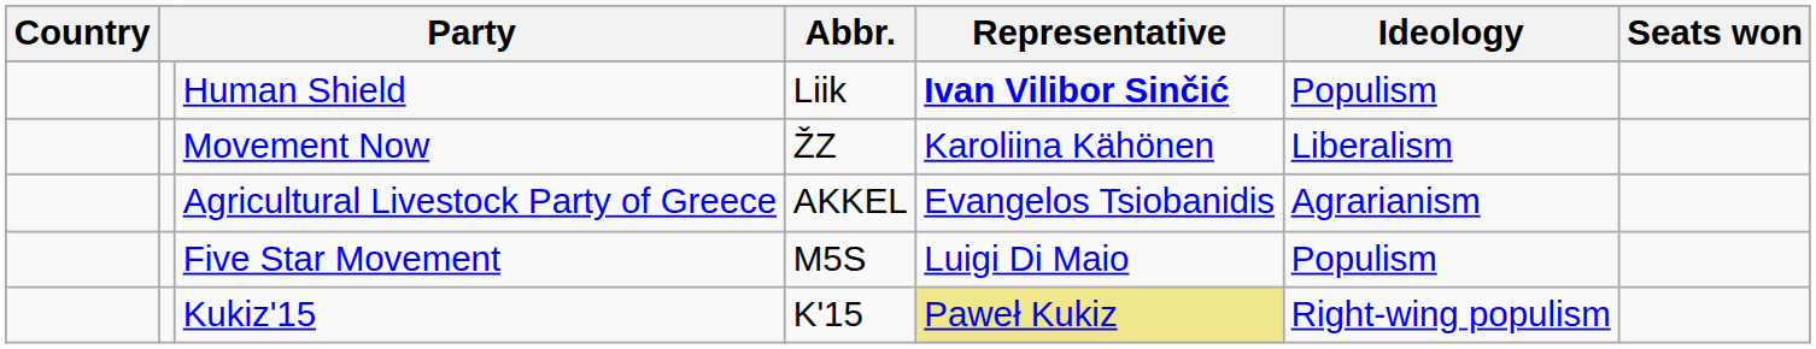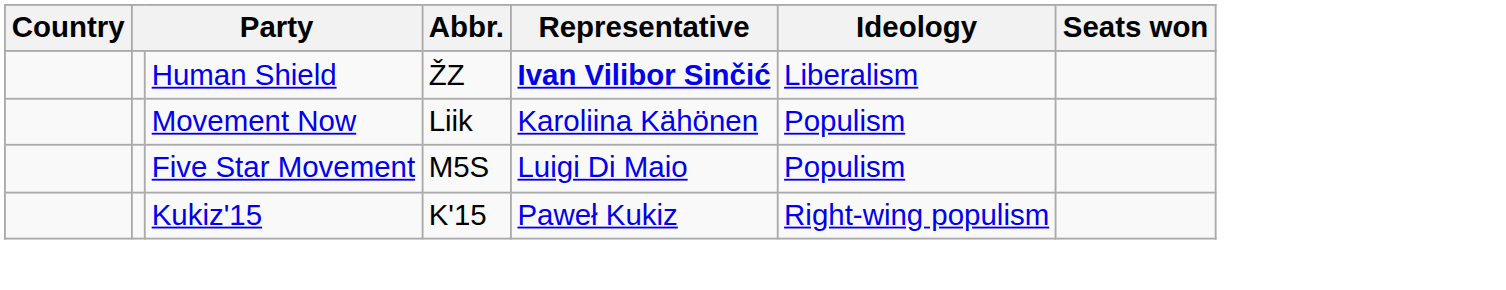Human Shield | Abbr.: Liik -> ŽZ
Human Shield | Ideology: Populism -> Liberalism
Movement Now | Abbr.: ŽZ -> Liik
Movement Now | Ideology: Liberalism -> Populism
- row: Agricultural Livestock Party of Greece | AKKEL | Evangelos Tsiobanidis | Agrarianism
Kukiz'15 | Representative: khaki background -> no background
